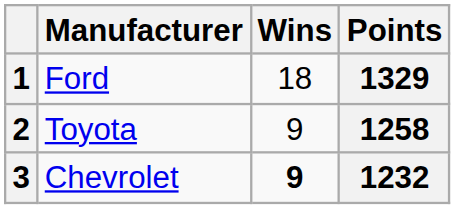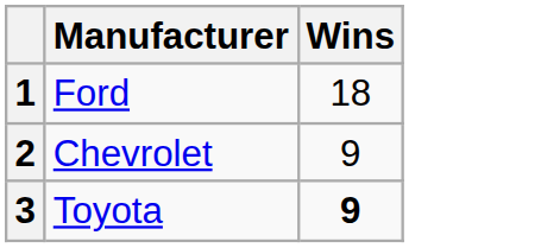- column: Points | 1329 | 1258 | 1232
2 | Manufacturer: Toyota -> Chevrolet
3 | Manufacturer: Chevrolet -> Toyota
